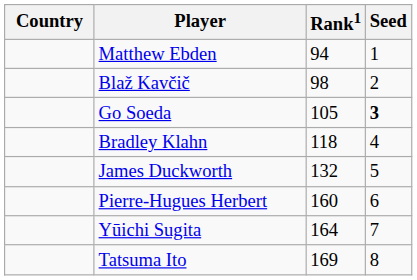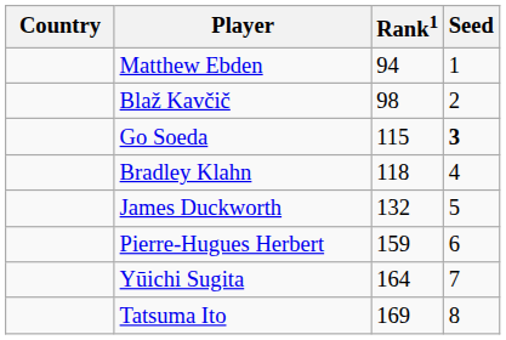Go Soeda | Rank1: 105 -> 115
Pierre-Hugues Herbert | Rank1: 160 -> 159
